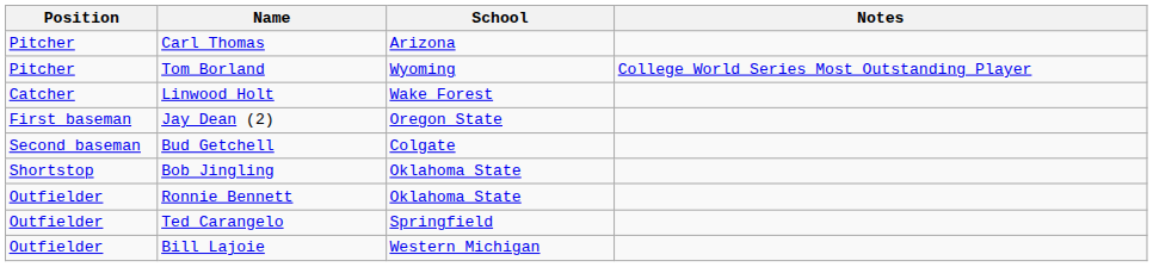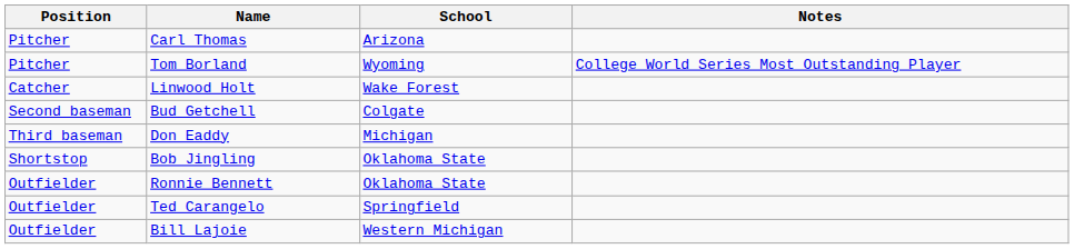- row: First baseman | Jay Dean (2) | Oregon State
+ row: Third baseman | Don Eaddy | Michigan
